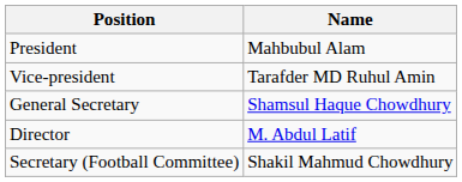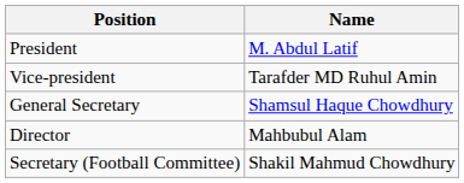President | Name: Mahbubul Alam -> M. Abdul Latif
Director | Name: M. Abdul Latif -> Mahbubul Alam
